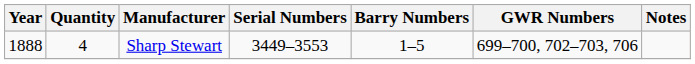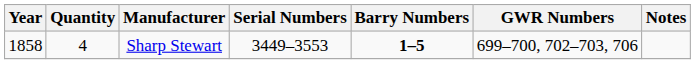Sharp Stewart | Year: 1888 -> 1858
Sharp Stewart | Barry Numbers: normal -> bold
